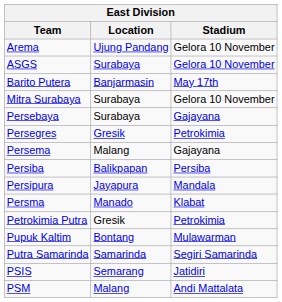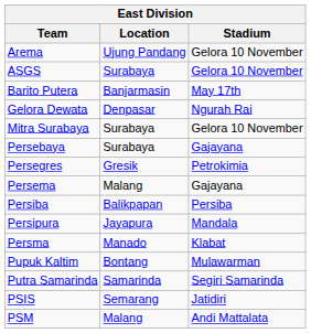+ row: Gelora Dewata | Denpasar | Ngurah Rai
- row: Petrokimia Putra | Gresik | Petrokimia
